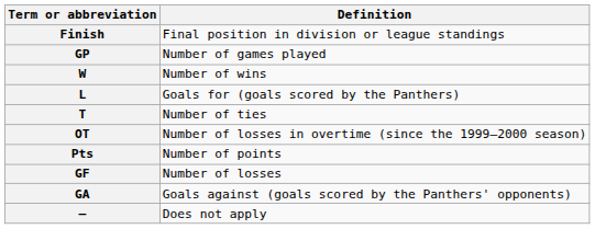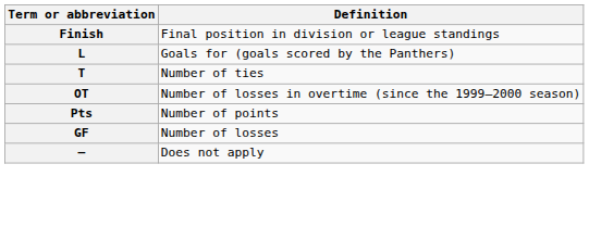- row: GP | Number of games played
- row: W | Number of wins
- row: GA | Goals against (goals scored by the Panthers' opponents)
